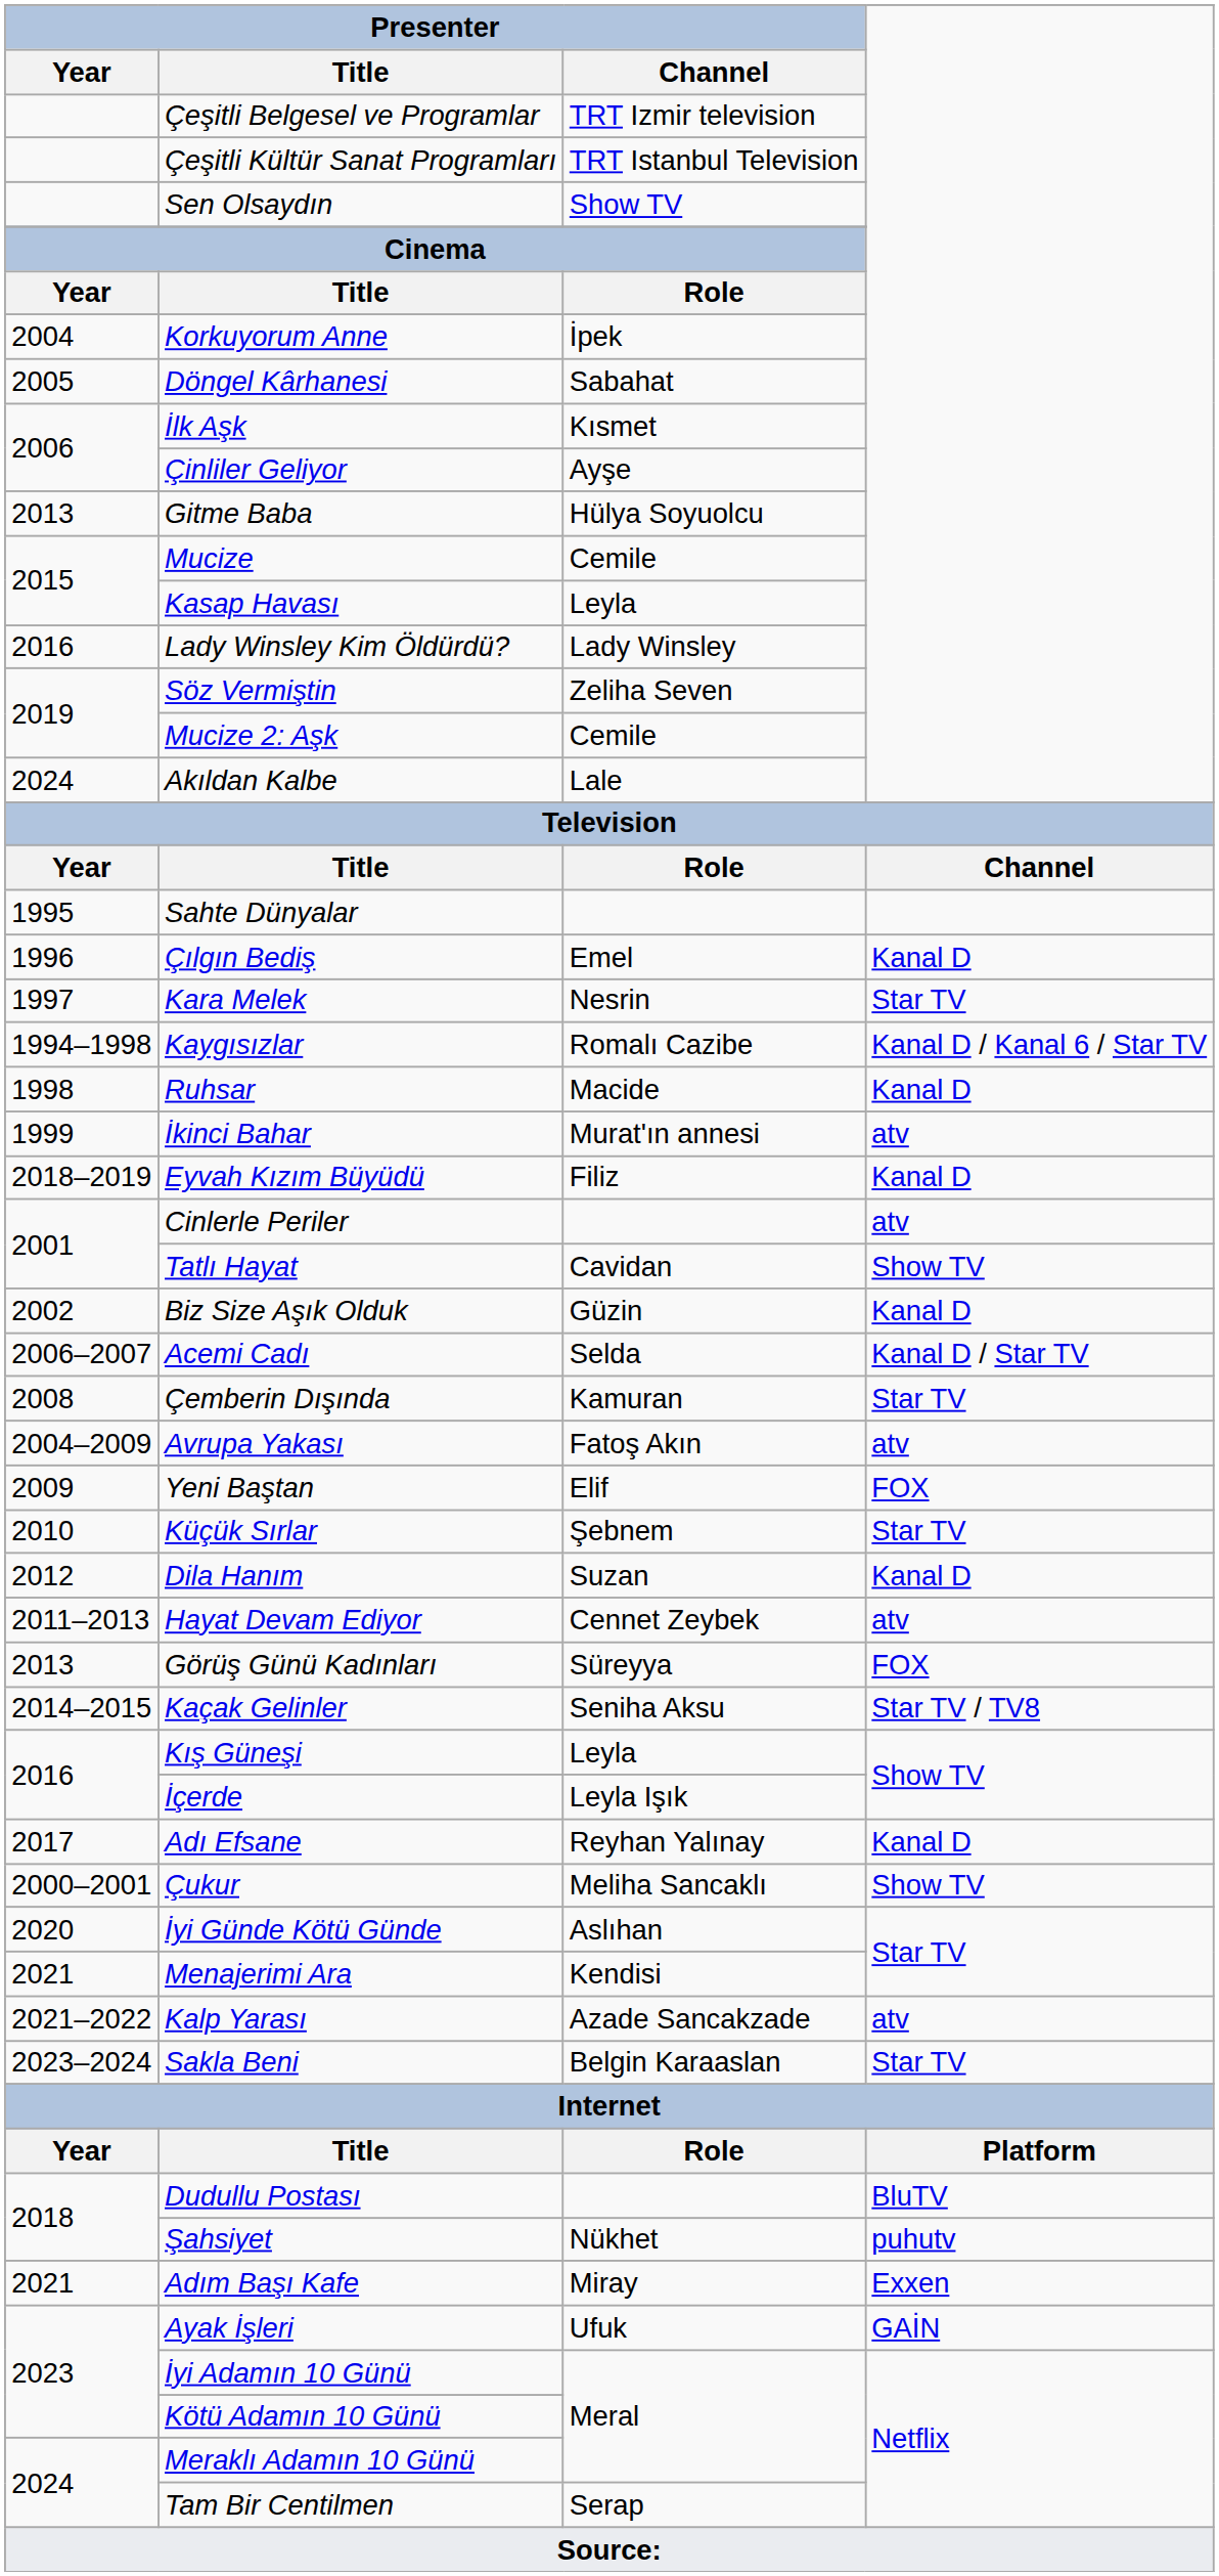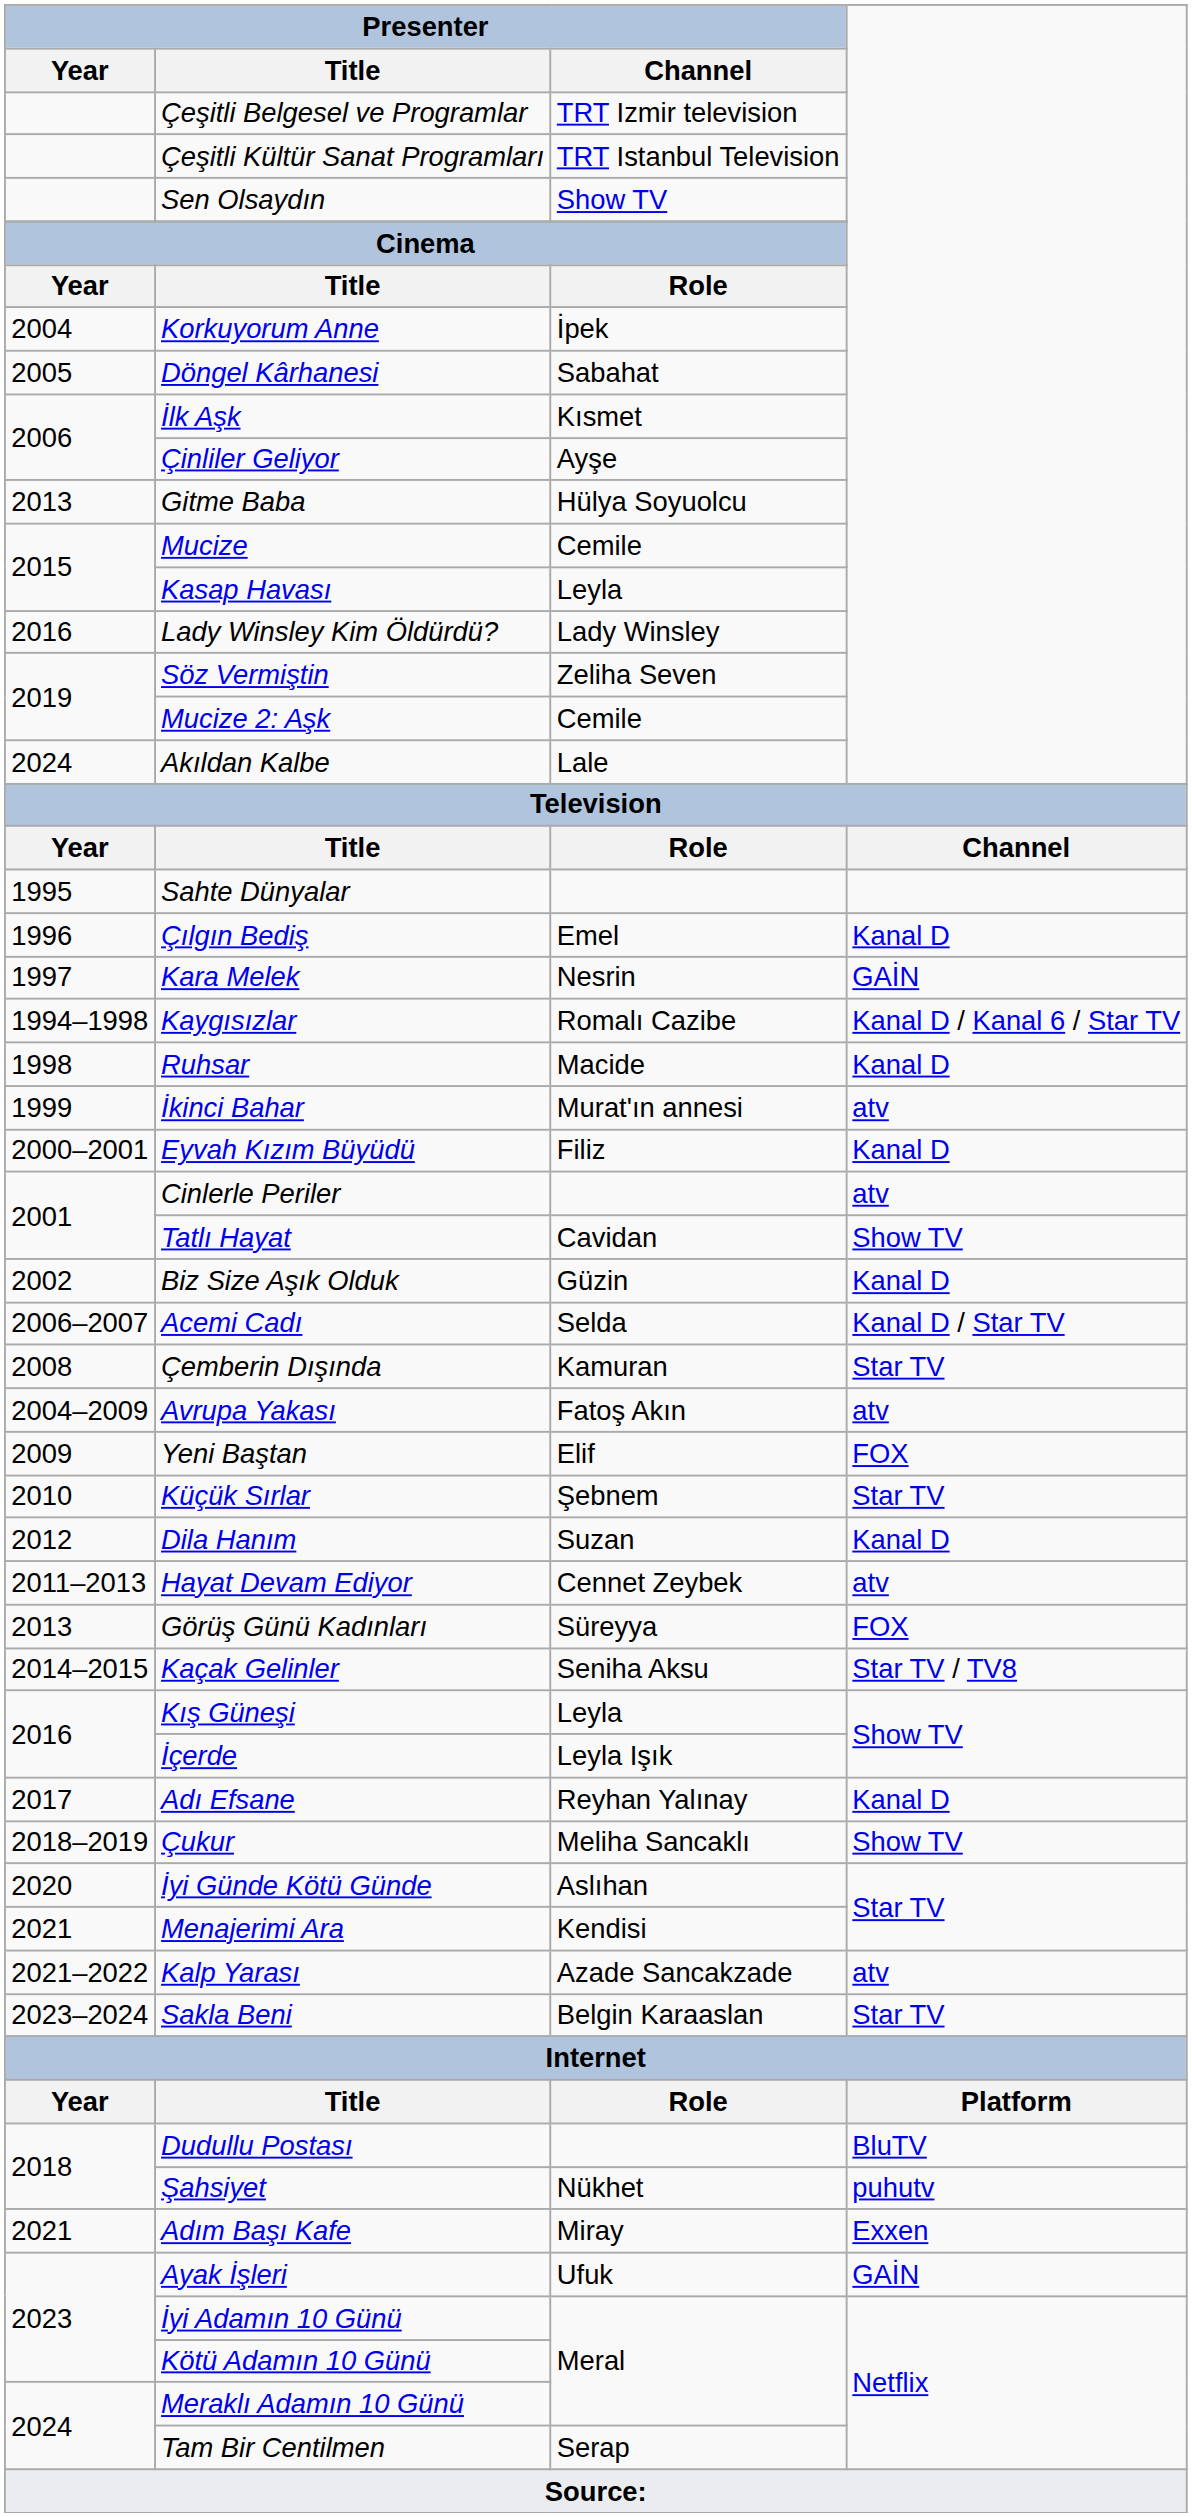Kara Melek | column 4: Star TV -> GAİN
Eyvah Kızım Büyüdü | Presenter / Year: 2018–2019 -> 2000–2001
Çukur | Presenter / Year: 2000–2001 -> 2018–2019
